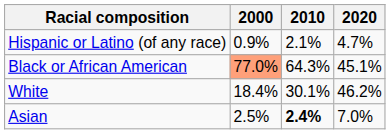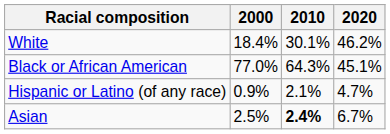rows swapped: White <-> Hispanic or Latino (of any race)
Black or African American | 2000: lightsalmon background -> no background
Asian | 2020: 7.0% -> 6.7%
